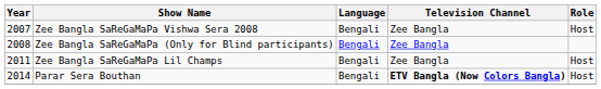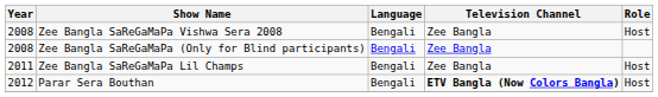Zee Bangla SaReGaMaPa Vishwa Sera 2008 | Year: 2007 -> 2008
Parar Sera Bouthan | Year: 2014 -> 2012
